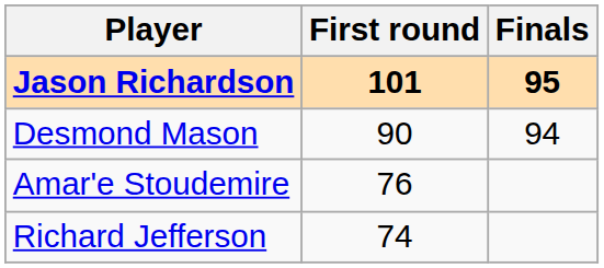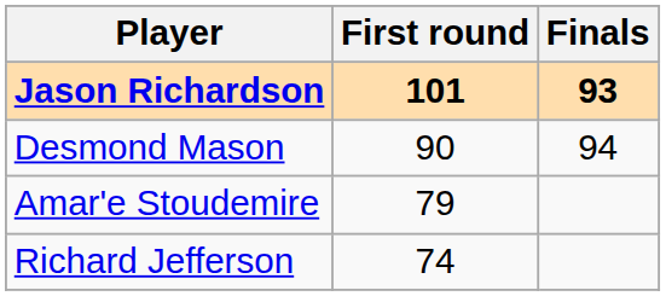Jason Richardson | Finals: 95 -> 93
Amar'e Stoudemire | First round: 76 -> 79
